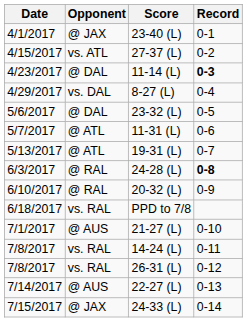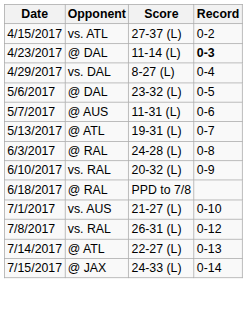- row: 4/1/2017 | @ JAX | 23-40 (L) | 0-1
11-31 (L) | Opponent: @ ATL -> @ AUS
24-28 (L) | Record: bold -> normal
20-32 (L) | Opponent: @ RAL -> vs. RAL
PPD to 7/8 | Opponent: vs. RAL -> @ RAL
21-27 (L) | Opponent: @ AUS -> vs. AUS
- row: 7/8/2017 | vs. RAL | 14-24 (L) | 0-11
22-27 (L) | Opponent: @ AUS -> @ ATL
